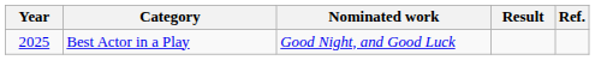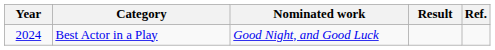Best Actor in a Play | Year: 2025 -> 2024
